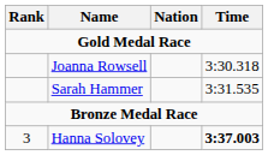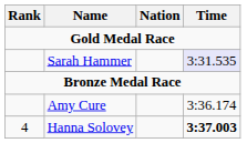- row: Joanna Rowsell | 3:30.318
Sarah Hammer | Time: no background -> lavender background
+ row: Amy Cure | 3:36.174
Hanna Solovey | Rank: 3 -> 4
